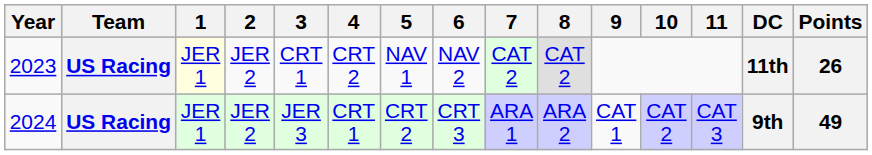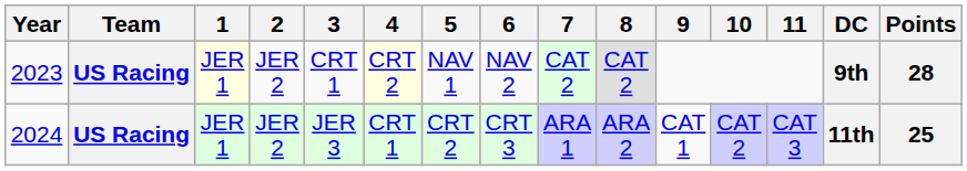2023 | 4: no background -> lightyellow background
2023 | DC: 11th -> 9th
2023 | Points: 26 -> 28
2024 | DC: 9th -> 11th
2024 | Points: 49 -> 25
